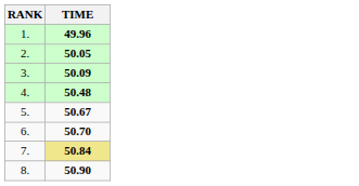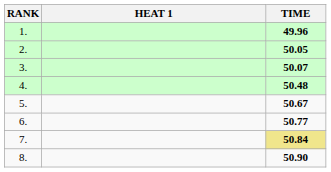+ column: HEAT 1
3. | TIME: 50.09 -> 50.07
6. | TIME: 50.70 -> 50.77
